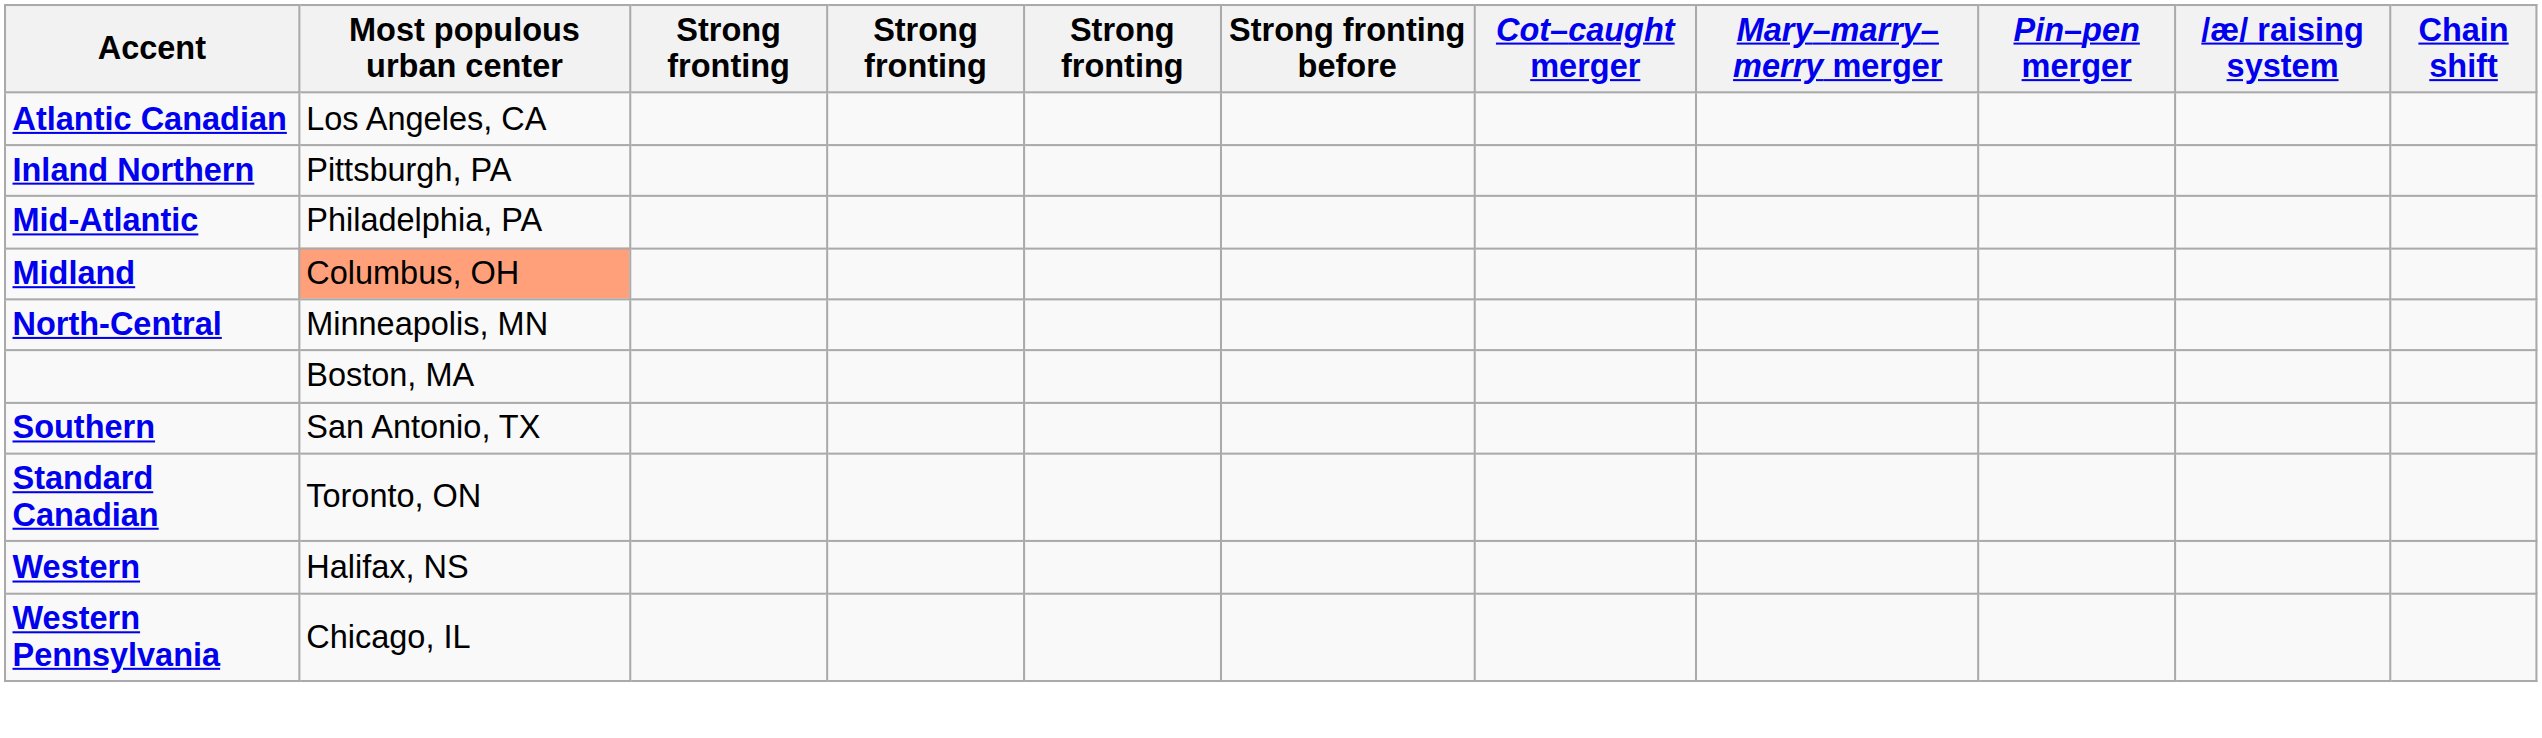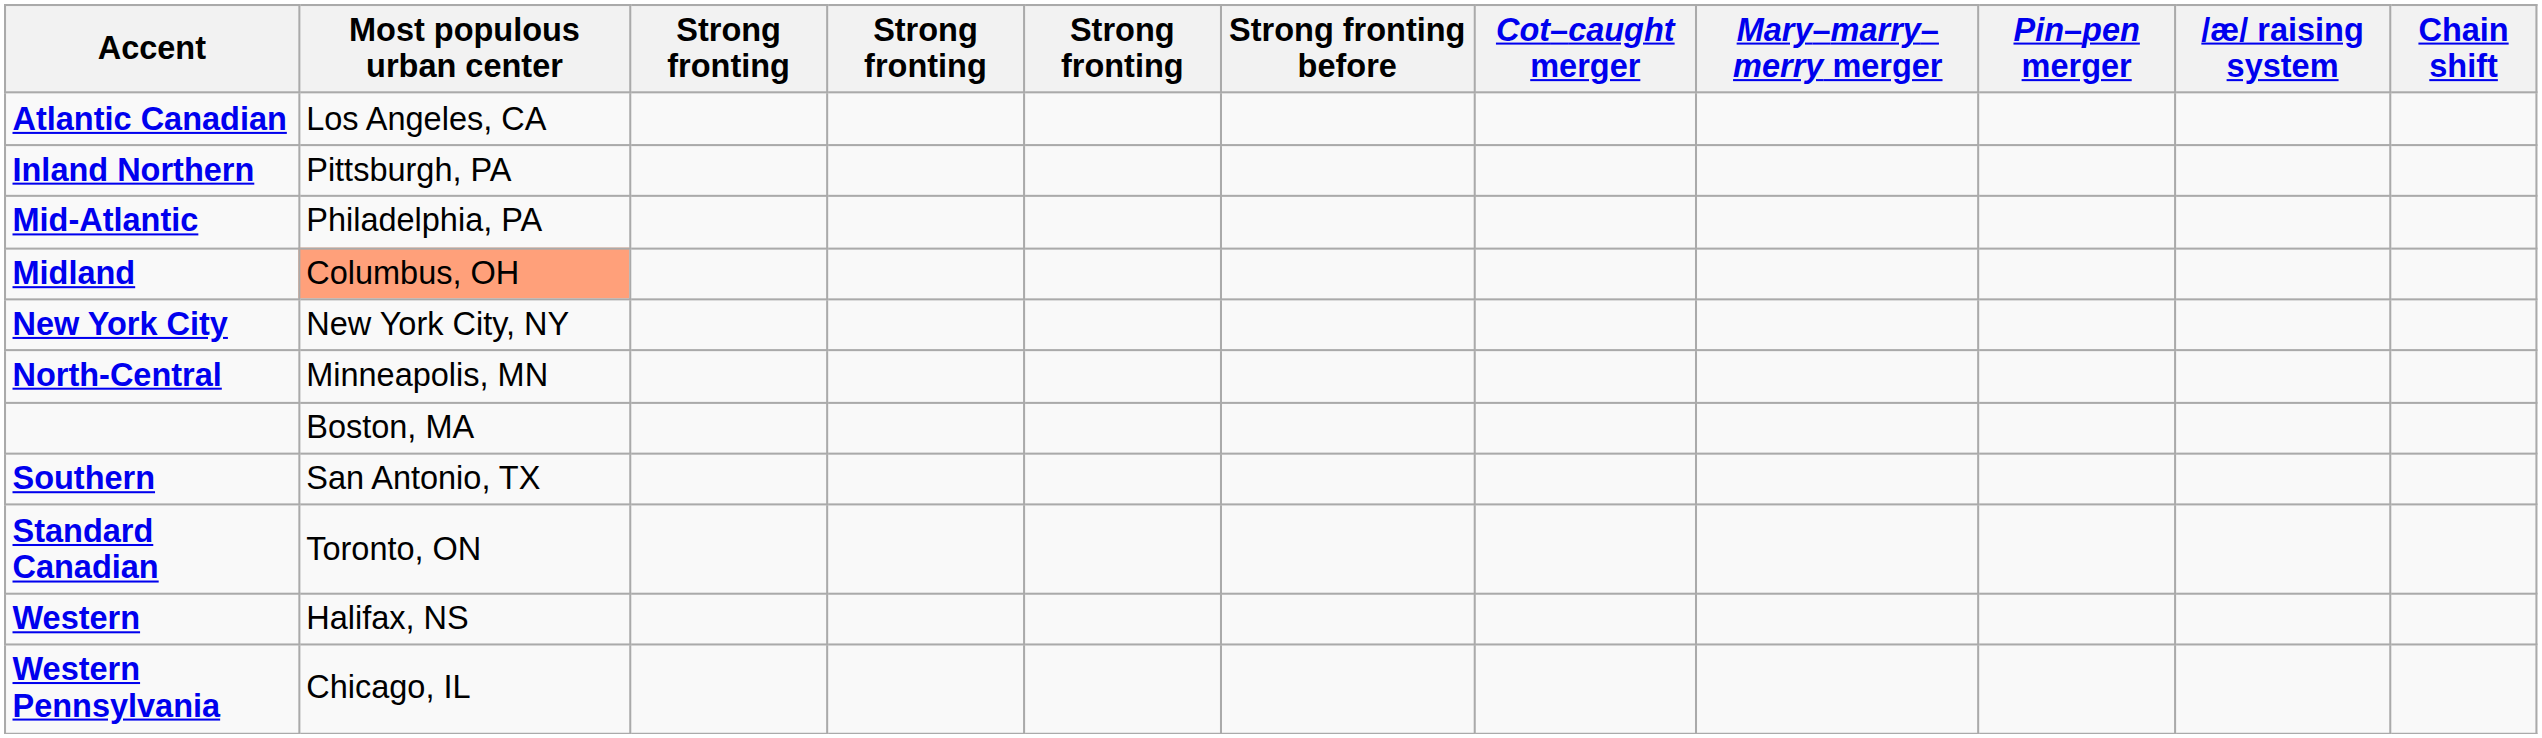+ row: New York City | New York City, NY
